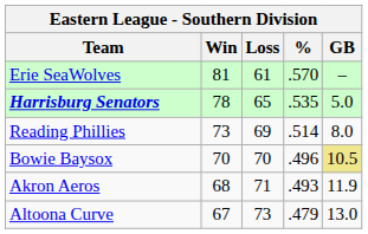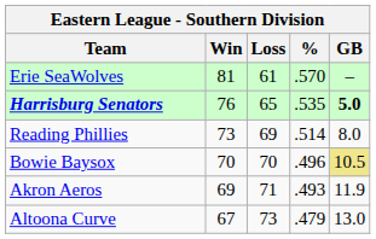Harrisburg Senators | Win: 78 -> 76
Harrisburg Senators | GB: normal -> bold
Akron Aeros | Win: 68 -> 69
